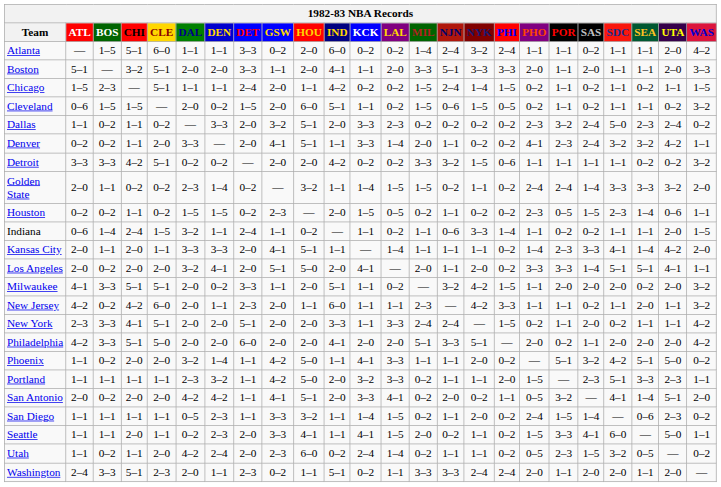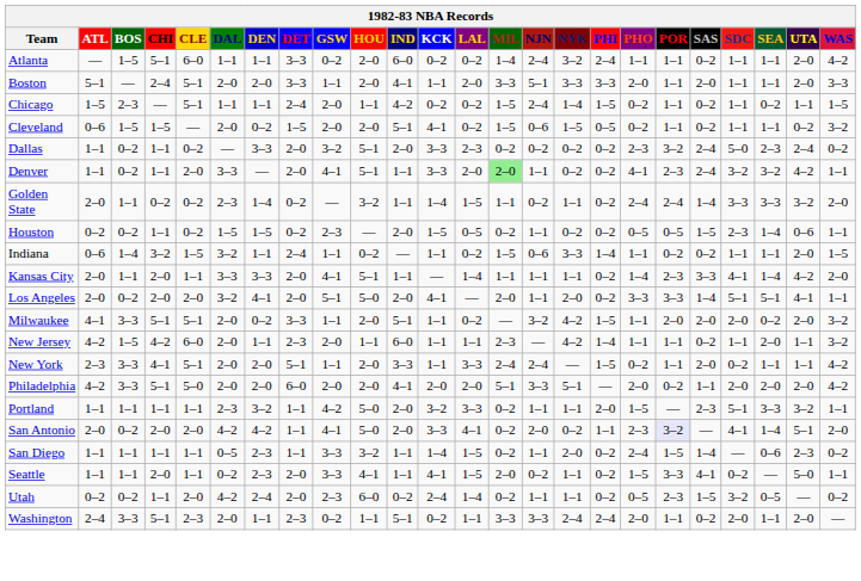Boston | CHI: 3–2 -> 2–4
Cleveland | HOU: 6–0 -> 2–0
Cleveland | KCK: 1–1 -> 4–1
Denver | ATL: 0–2 -> 1–1
Denver | LAL: 1–4 -> 2–0
Denver | MIL: no background -> lightgreen background
- row: Detroit | 3–3 | 3–3 | 4–2 | 5–1 | 0–2 | 0–2 | — | 2–0 | 2–0 | 4–2 | 0–2 | 0–2 | 3–3 | 3–2 | 1–5 | 0–6 | 1–1 | 1–1 | 1–1 | 1–1 | 0–2 | 0–2 | 3–2
Golden State | MIL: 1–5 -> 1–1
Houston | PHO: 2–3 -> 0–5
Indiana | CHI: 2–4 -> 3–2
Indiana | MIL: 1–1 -> 1–5
New Jersey | BOS: 0–2 -> 1–5
New Jersey | PHI: 3–3 -> 1–4
New York | GSW: 2–0 -> 1–1
- row: Phoenix | 1–1 | 0–2 | 2–0 | 2–0 | 3–2 | 1–4 | 1–1 | 4–2 | 5–0 | 1–1 | 4–1 | 3–3 | 1–1 | 1–1 | 2–0 | 0–2 | — | 5–1 | 3–2 | 4–2 | 5–1 | 5–0 | 0–2
Portland | UTA: 2–3 -> 3–2
San Antonio | HOU: 5–1 -> 5–0
San Antonio | PHO: 0–5 -> 2–3
San Antonio | POR: no background -> lavender background
Seattle | SDC: 6–0 -> 0–2
Utah | ATL: 1–1 -> 0–2
Washington | SAS: 2–0 -> 0–2
